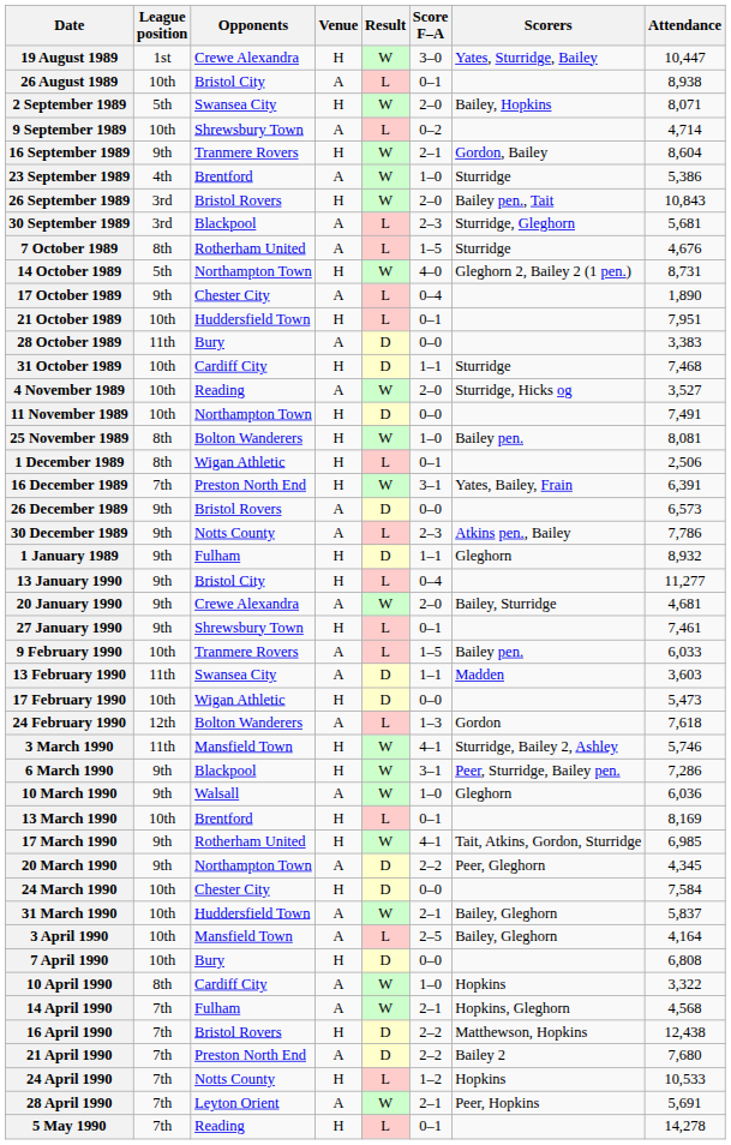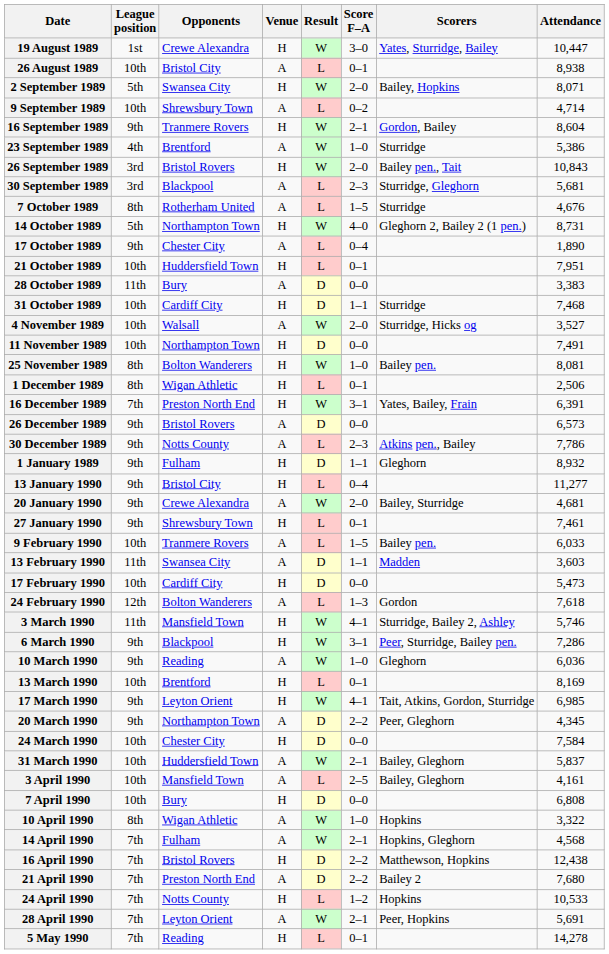4 November 1989 | Opponents: Reading -> Walsall
17 February 1990 | Opponents: Wigan Athletic -> Cardiff City
10 March 1990 | Opponents: Walsall -> Reading
17 March 1990 | Opponents: Rotherham United -> Leyton Orient
3 April 1990 | Attendance: 4,164 -> 4,161
10 April 1990 | Opponents: Cardiff City -> Wigan Athletic
